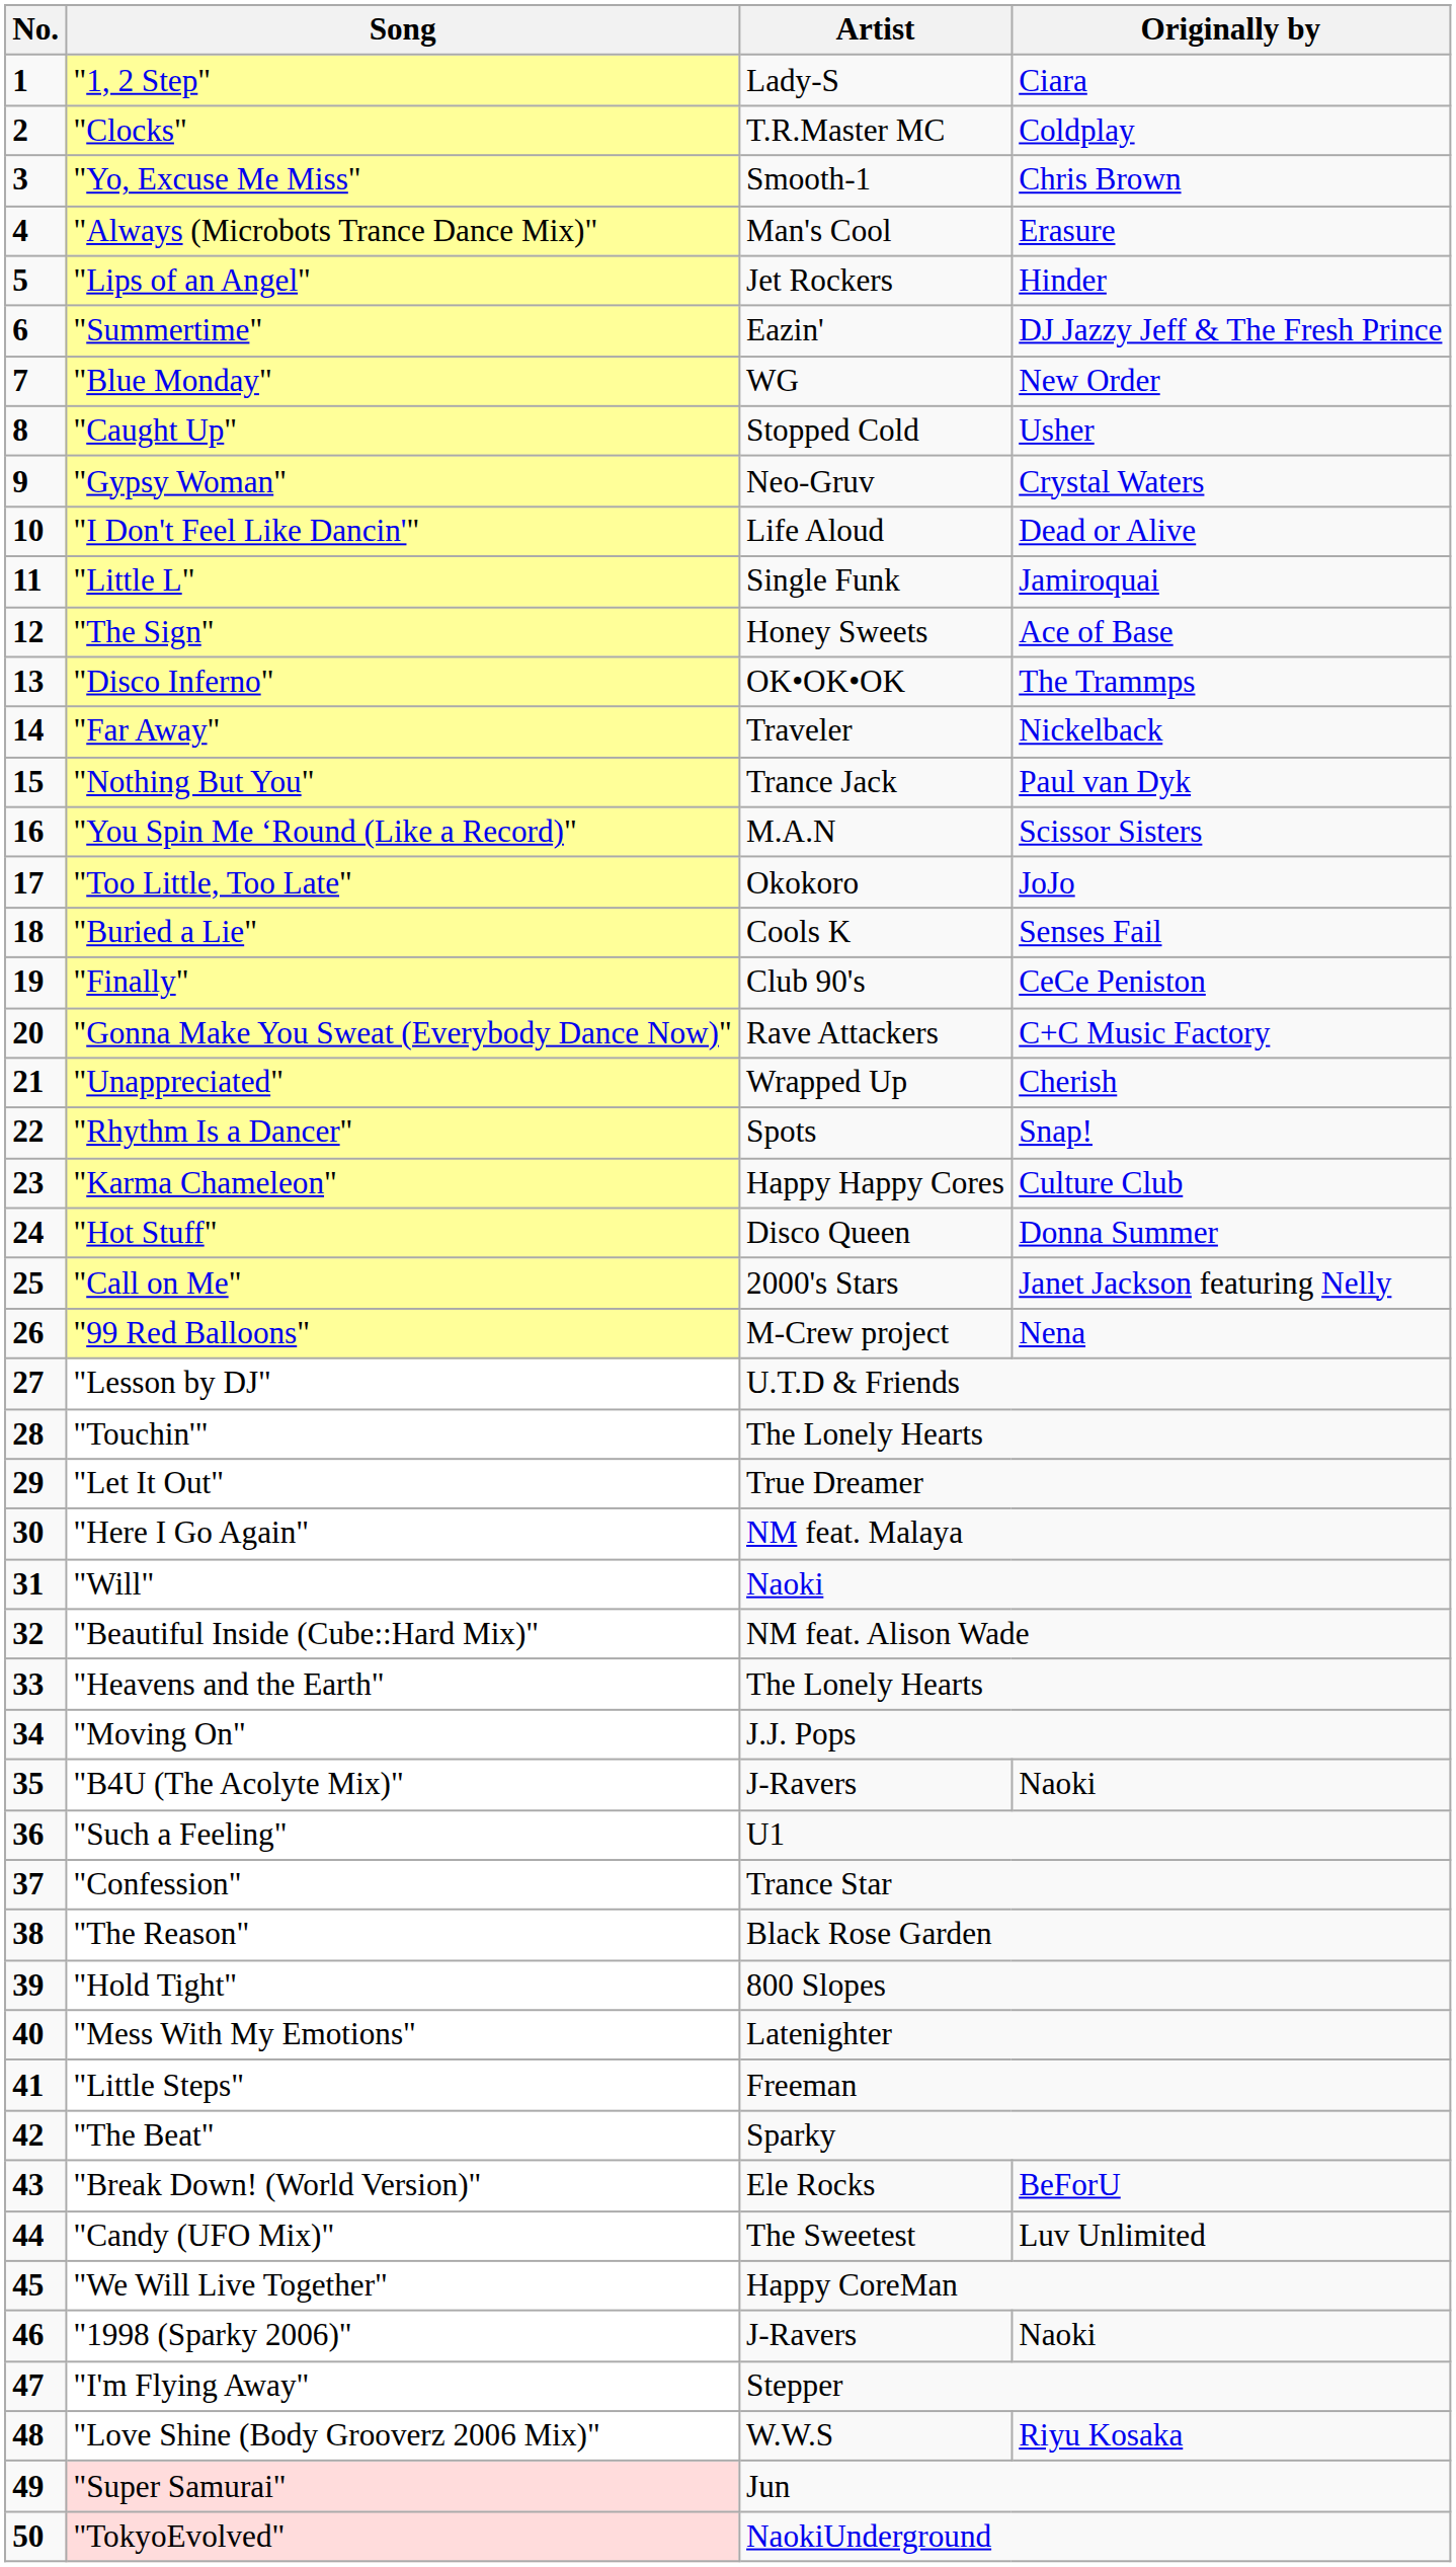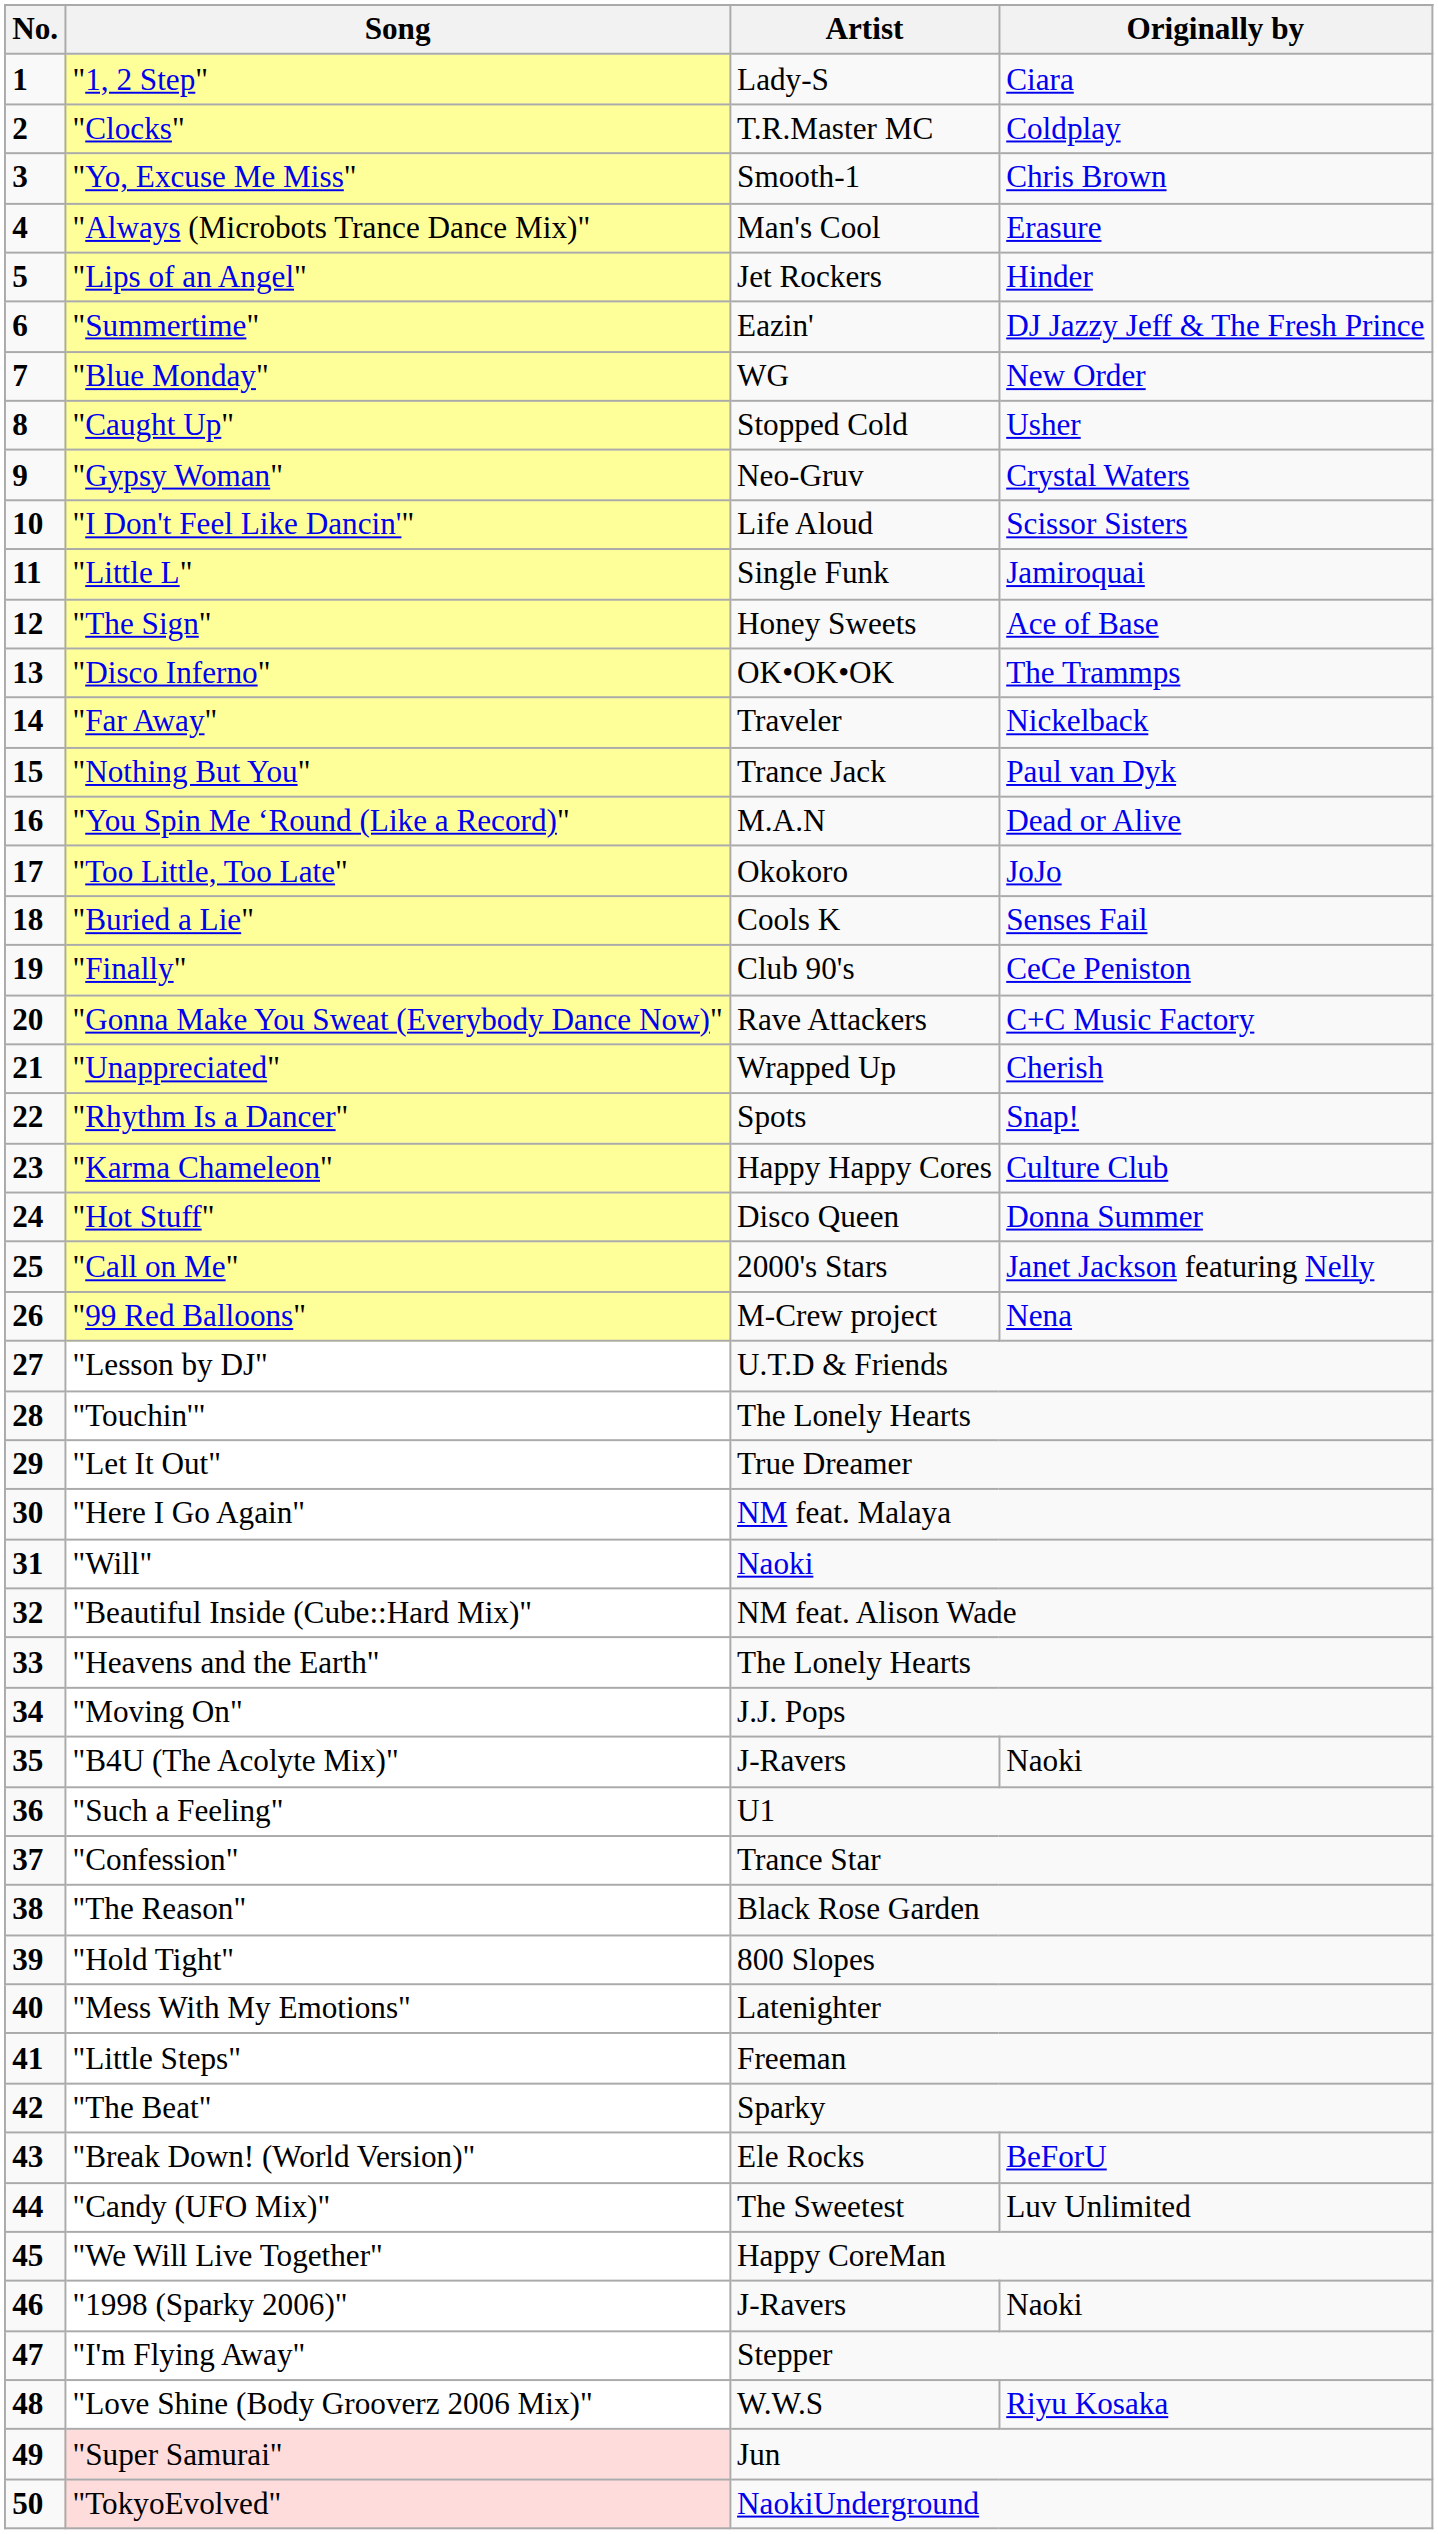"I Don't Feel Like Dancin'" | Originally by: Dead or Alive -> Scissor Sisters
"You Spin Me ‘Round (Like a Record)" | Originally by: Scissor Sisters -> Dead or Alive
